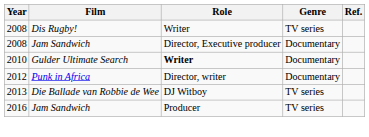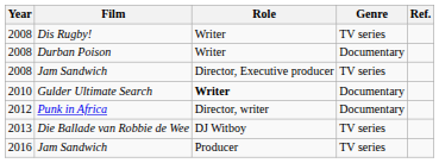+ row: 2008 | Durban Poison | Writer | Documentary
2008 / Jam Sandwich | Genre: Documentary -> TV series
